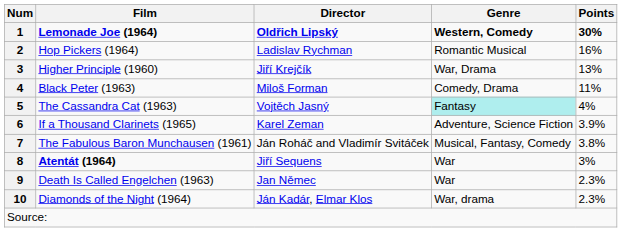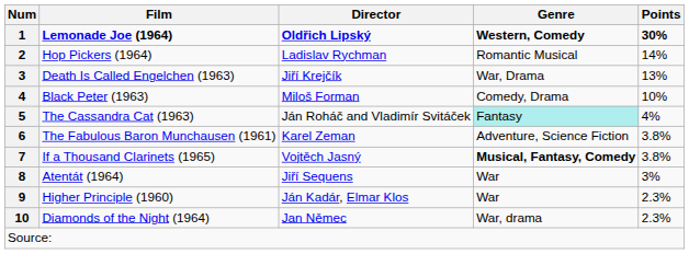2 | Points: 16% -> 14%
3 | Film: Higher Principle (1960) -> Death Is Called Engelchen (1963)
4 | Points: 11% -> 10%
5 | Director: Vojtěch Jasný -> Ján Roháč and Vladimír Svitáček
6 | Film: If a Thousand Clarinets (1965) -> The Fabulous Baron Munchausen (1961)
6 | Points: 3.9% -> 3.8%
7 | Film: The Fabulous Baron Munchausen (1961) -> If a Thousand Clarinets (1965)
7 | Director: Ján Roháč and Vladimír Svitáček -> Vojtěch Jasný
7 | Genre: normal -> bold
8 | Film: bold -> normal
9 | Film: Death Is Called Engelchen (1963) -> Higher Principle (1960)
9 | Director: Jan Němec -> Ján Kadár, Elmar Klos
10 | Director: Ján Kadár, Elmar Klos -> Jan Němec
